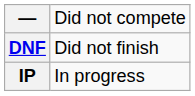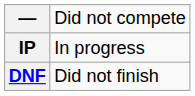rows swapped: DNF <-> IP
